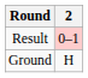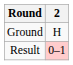rows swapped: Ground <-> Result
